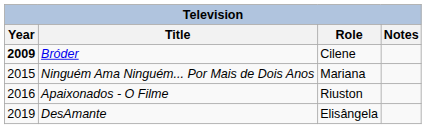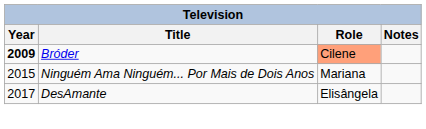Bróder | Role: no background -> lightsalmon background
- row: 2016 | Apaixonados - O Filme | Riuston
DesAmante | Year: 2019 -> 2017
